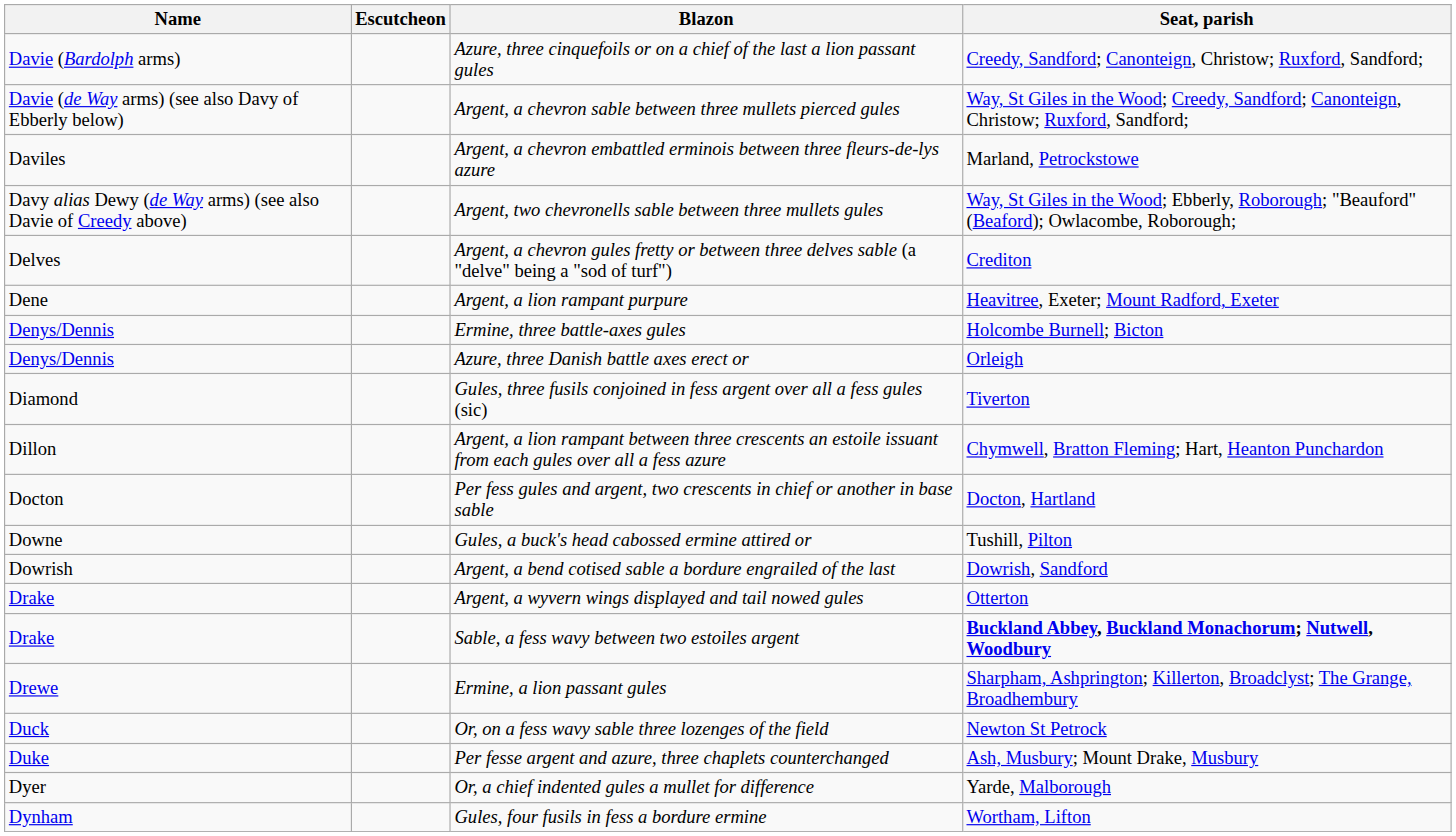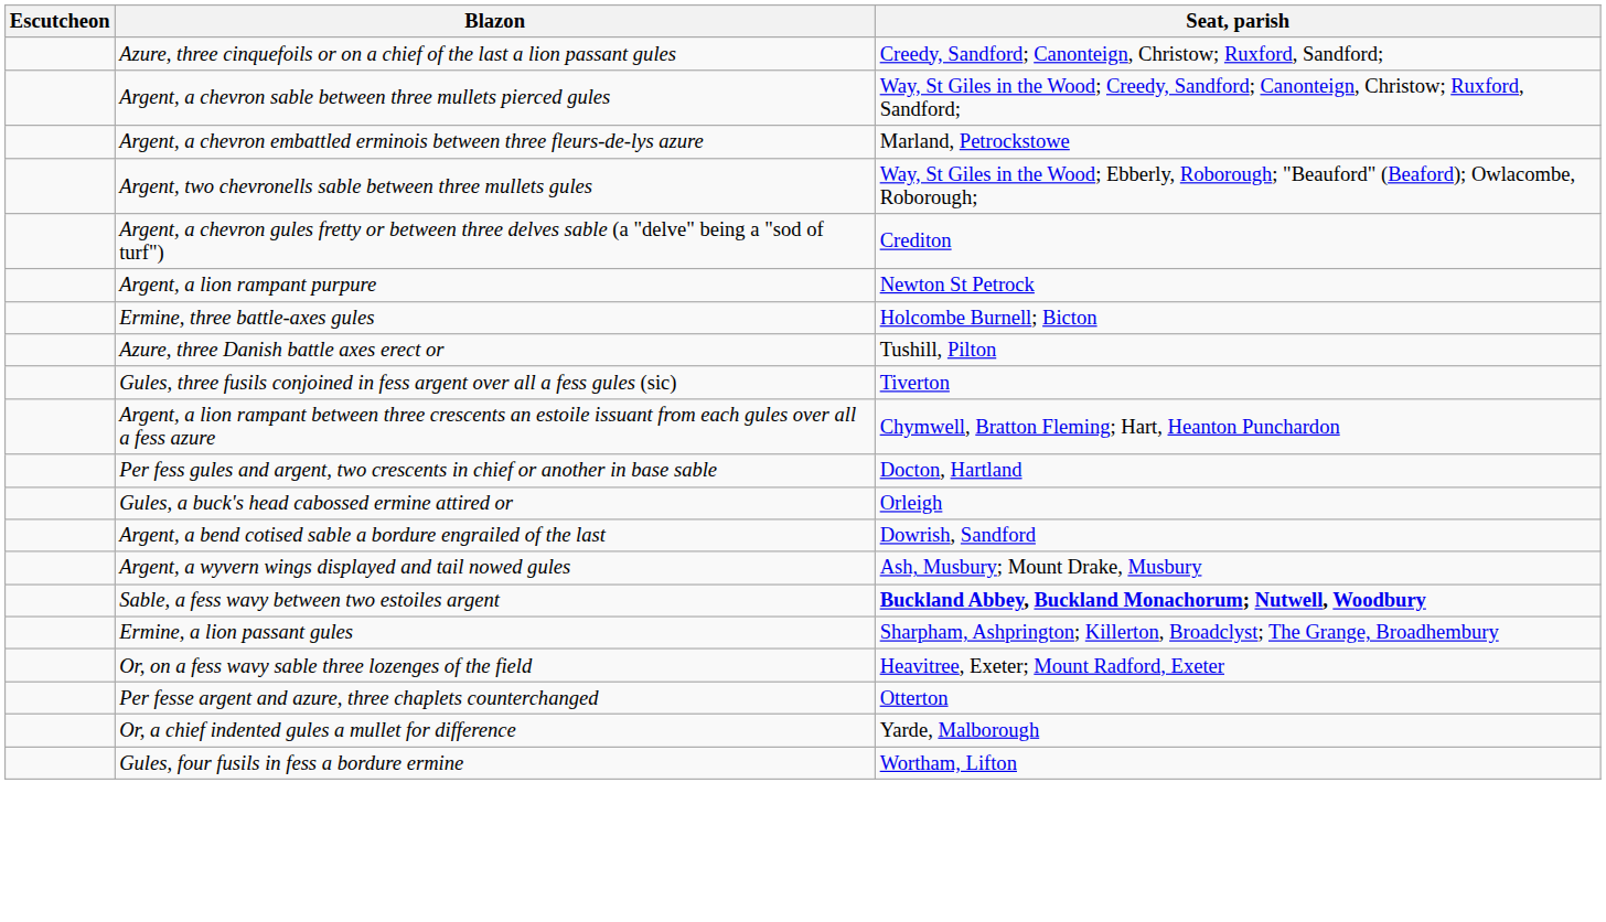- column: Name | Davie (Bardolph arms) | Davie (de Way arms) (see also Davy of Ebberly below) | Daviles | Davy alias Dewy (de Way arms) (see also Davie of Creedy above) | Delves | Dene | Denys/Dennis | Denys/Dennis | Diamond | Dillon | Docton | Downe | Dowrish | Drake | Drake | Drewe | Duck | Duke | Dyer | Dynham
Argent, a lion rampant purpure | Seat, parish: Heavitree, Exeter; Mount Radford, Exeter -> Newton St Petrock
Azure, three Danish battle axes erect or | Seat, parish: Orleigh -> Tushill, Pilton
Gules, a buck's head cabossed ermine attired or | Seat, parish: Tushill, Pilton -> Orleigh
Argent, a wyvern wings displayed and tail nowed gules | Seat, parish: Otterton -> Ash, Musbury; Mount Drake, Musbury
Or, on a fess wavy sable three lozenges of the field | Seat, parish: Newton St Petrock -> Heavitree, Exeter; Mount Radford, Exeter
Per fesse argent and azure, three chaplets counterchanged | Seat, parish: Ash, Musbury; Mount Drake, Musbury -> Otterton
